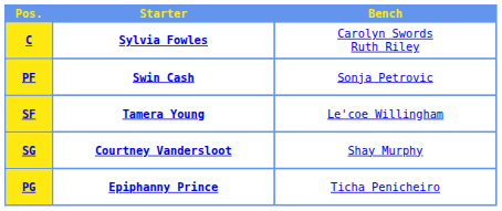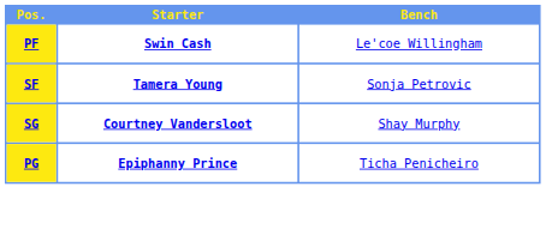- row: C | Sylvia Fowles | Carolyn Swords Ruth Riley
PF | Bench: Sonja Petrovic -> Le'coe Willingham
SF | Bench: Le'coe Willingham -> Sonja Petrovic
